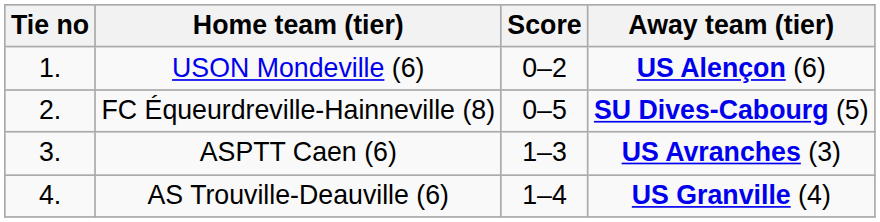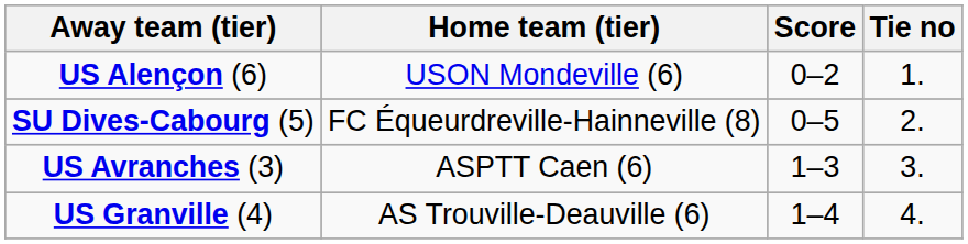columns swapped: Tie no <-> Away team (tier)
